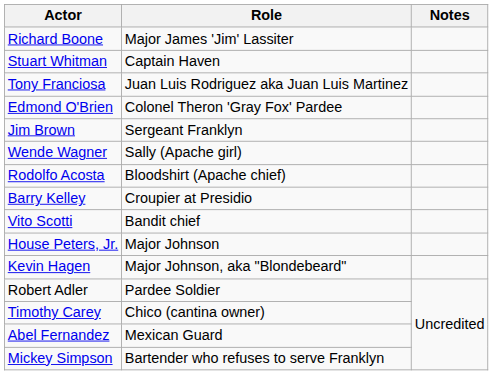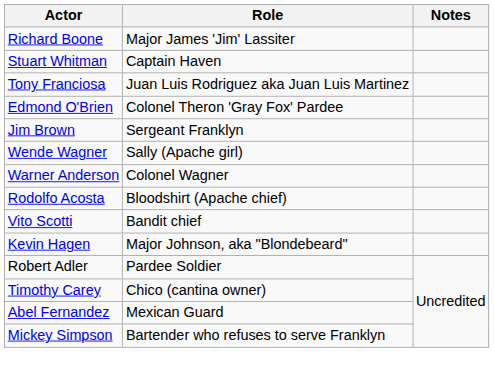+ row: Warner Anderson | Colonel Wagner
- row: Barry Kelley | Croupier at Presidio
- row: House Peters, Jr. | Major Johnson
